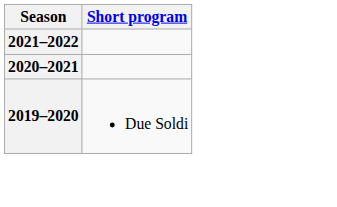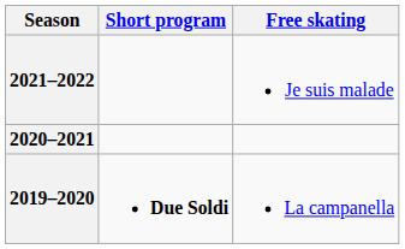+ column: Free skating | Je suis malade | La campanella
2019–2020 | Short program: normal -> bold
